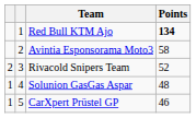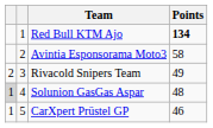Rivacold Snipers Team | Points: 52 -> 49
Solunion GasGas Aspar | column 1: no background -> lightgrey background
